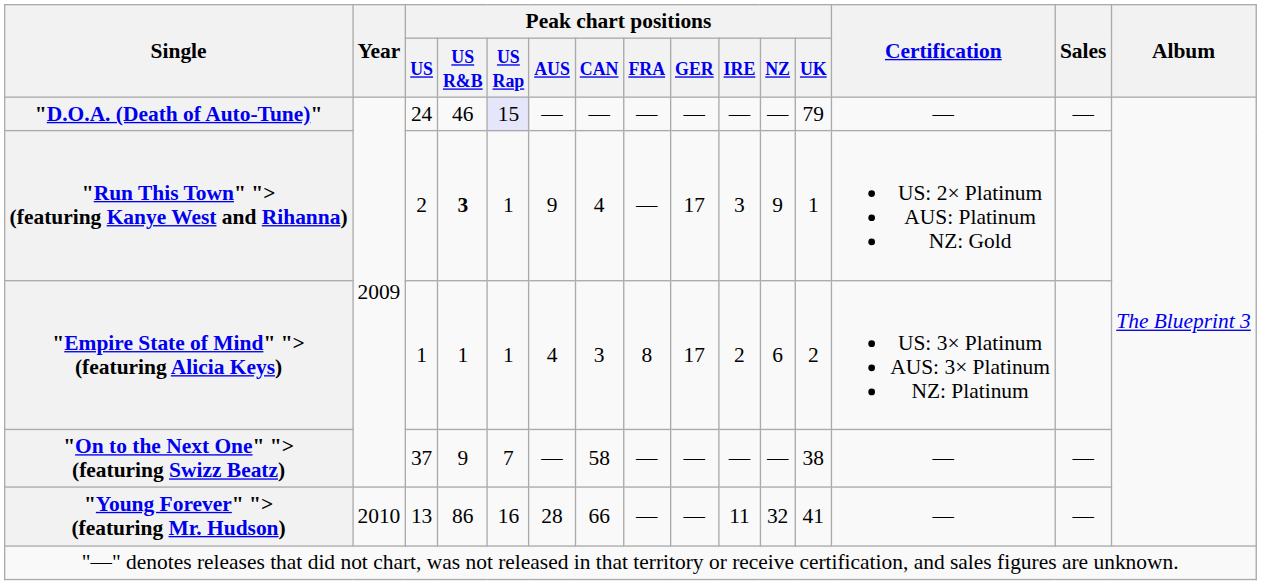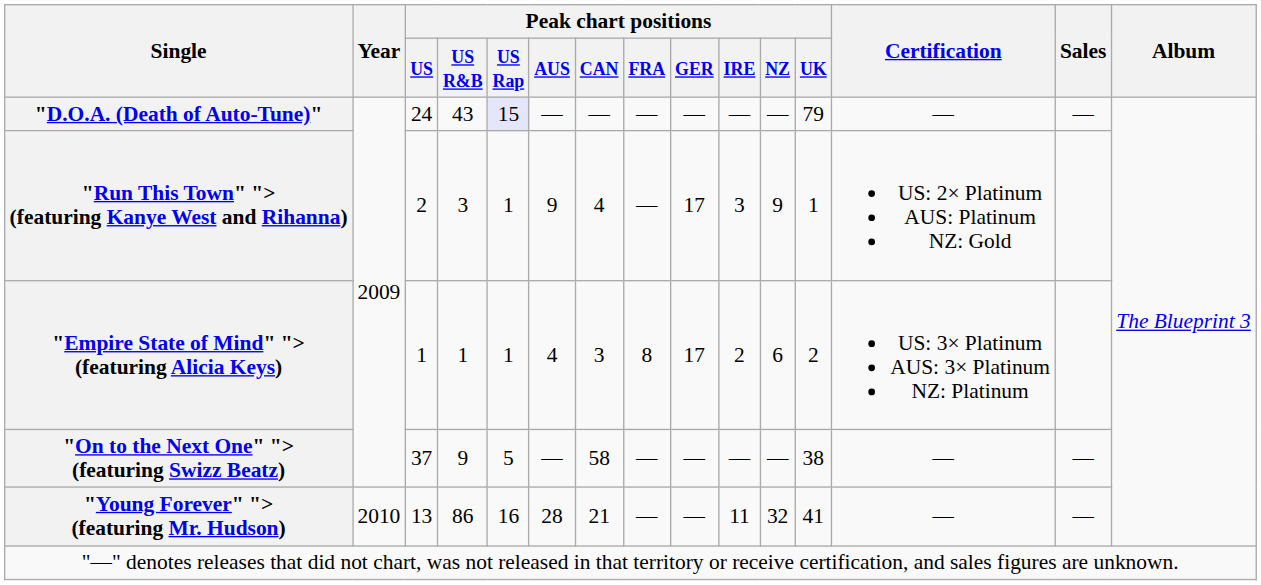"D.O.A. (Death of Auto-Tune)" | Peak chart positions / US R&B: 46 -> 43
"Run This Town" "> (featuring Kanye West and Rihanna) | Peak chart positions / US R&B: bold -> normal
"On to the Next One" "> (featuring Swizz Beatz) | Peak chart positions / US Rap: 7 -> 5
"Young Forever" "> (featuring Mr. Hudson) | Peak chart positions / CAN: 66 -> 21
